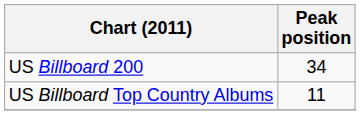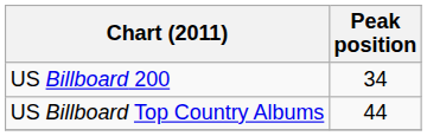US Billboard Top Country Albums | Peak position: 11 -> 44
